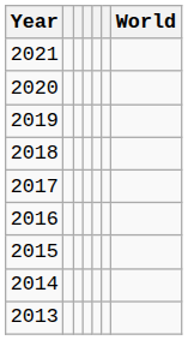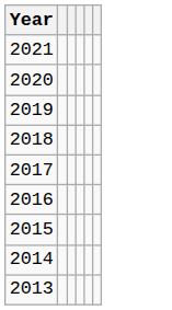- column: World
